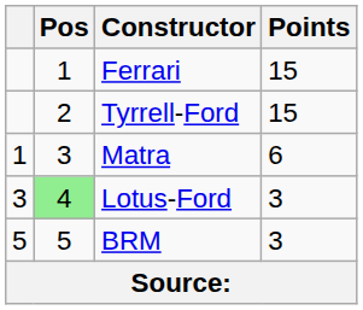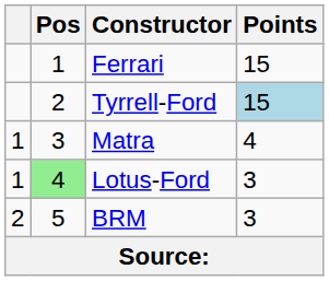Tyrrell-Ford | Points: no background -> lightblue background
Matra | Points: 6 -> 4
Lotus-Ford | column 1: 3 -> 1
BRM | column 1: 5 -> 2
